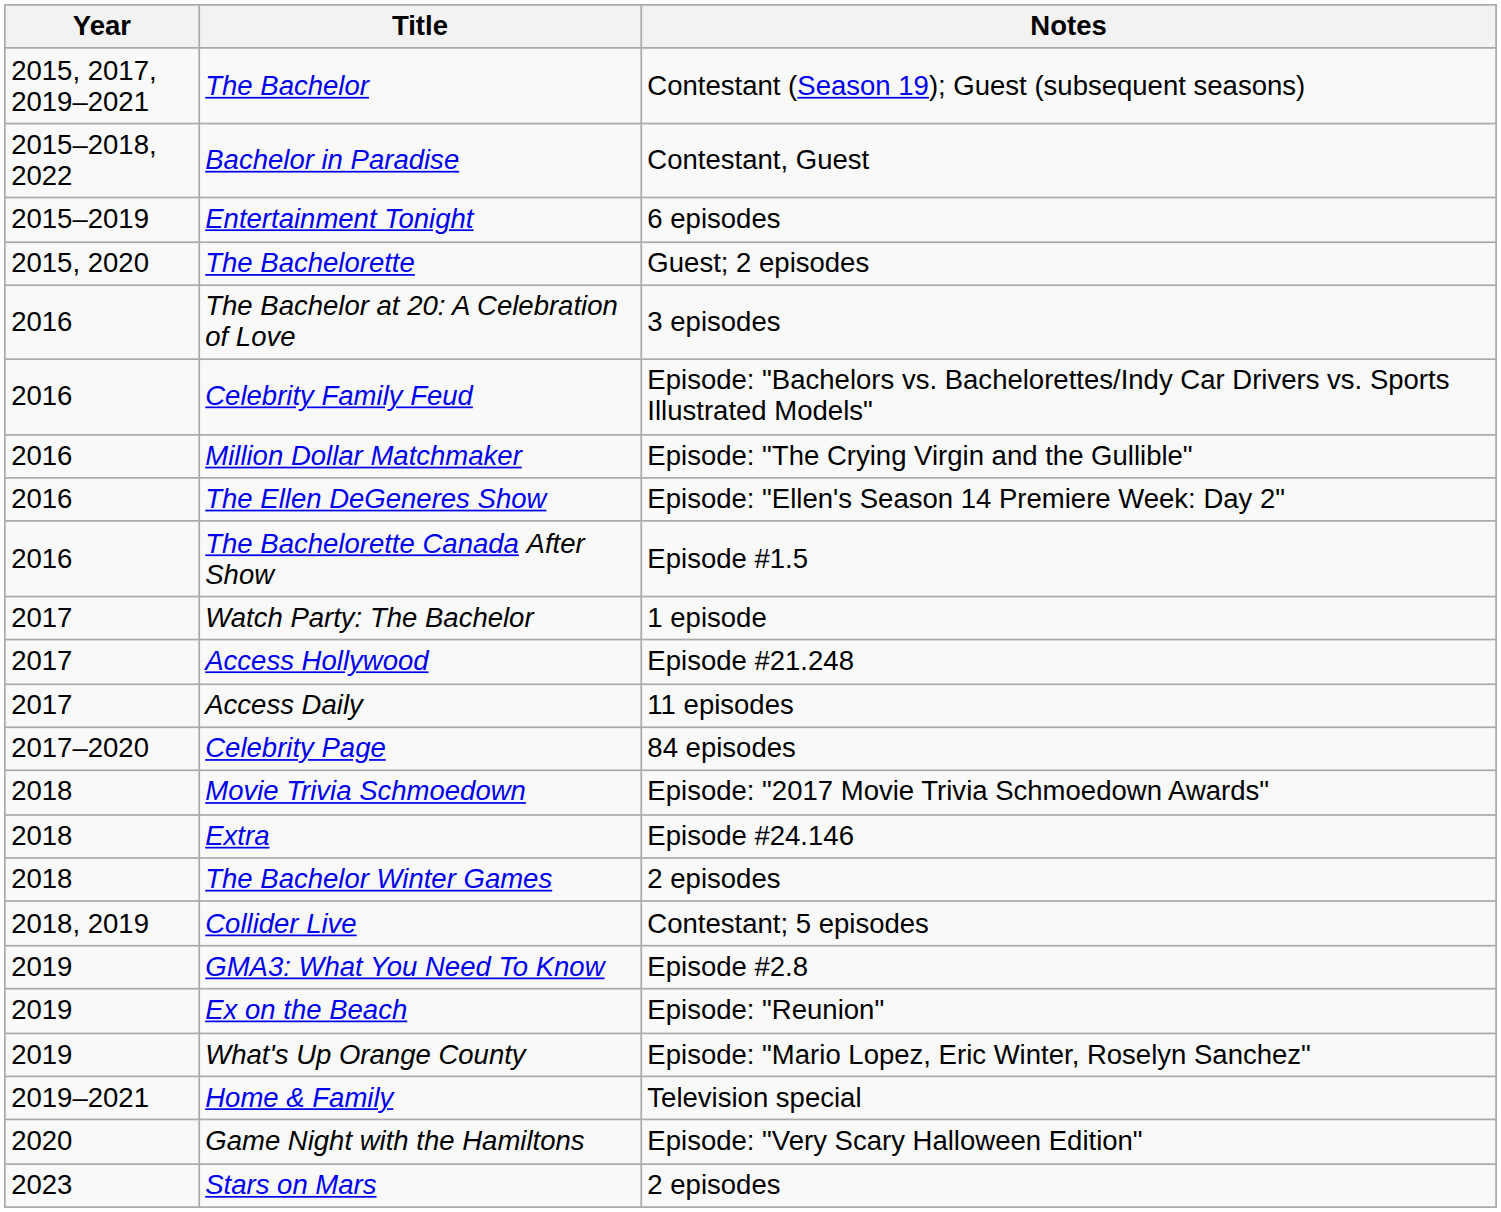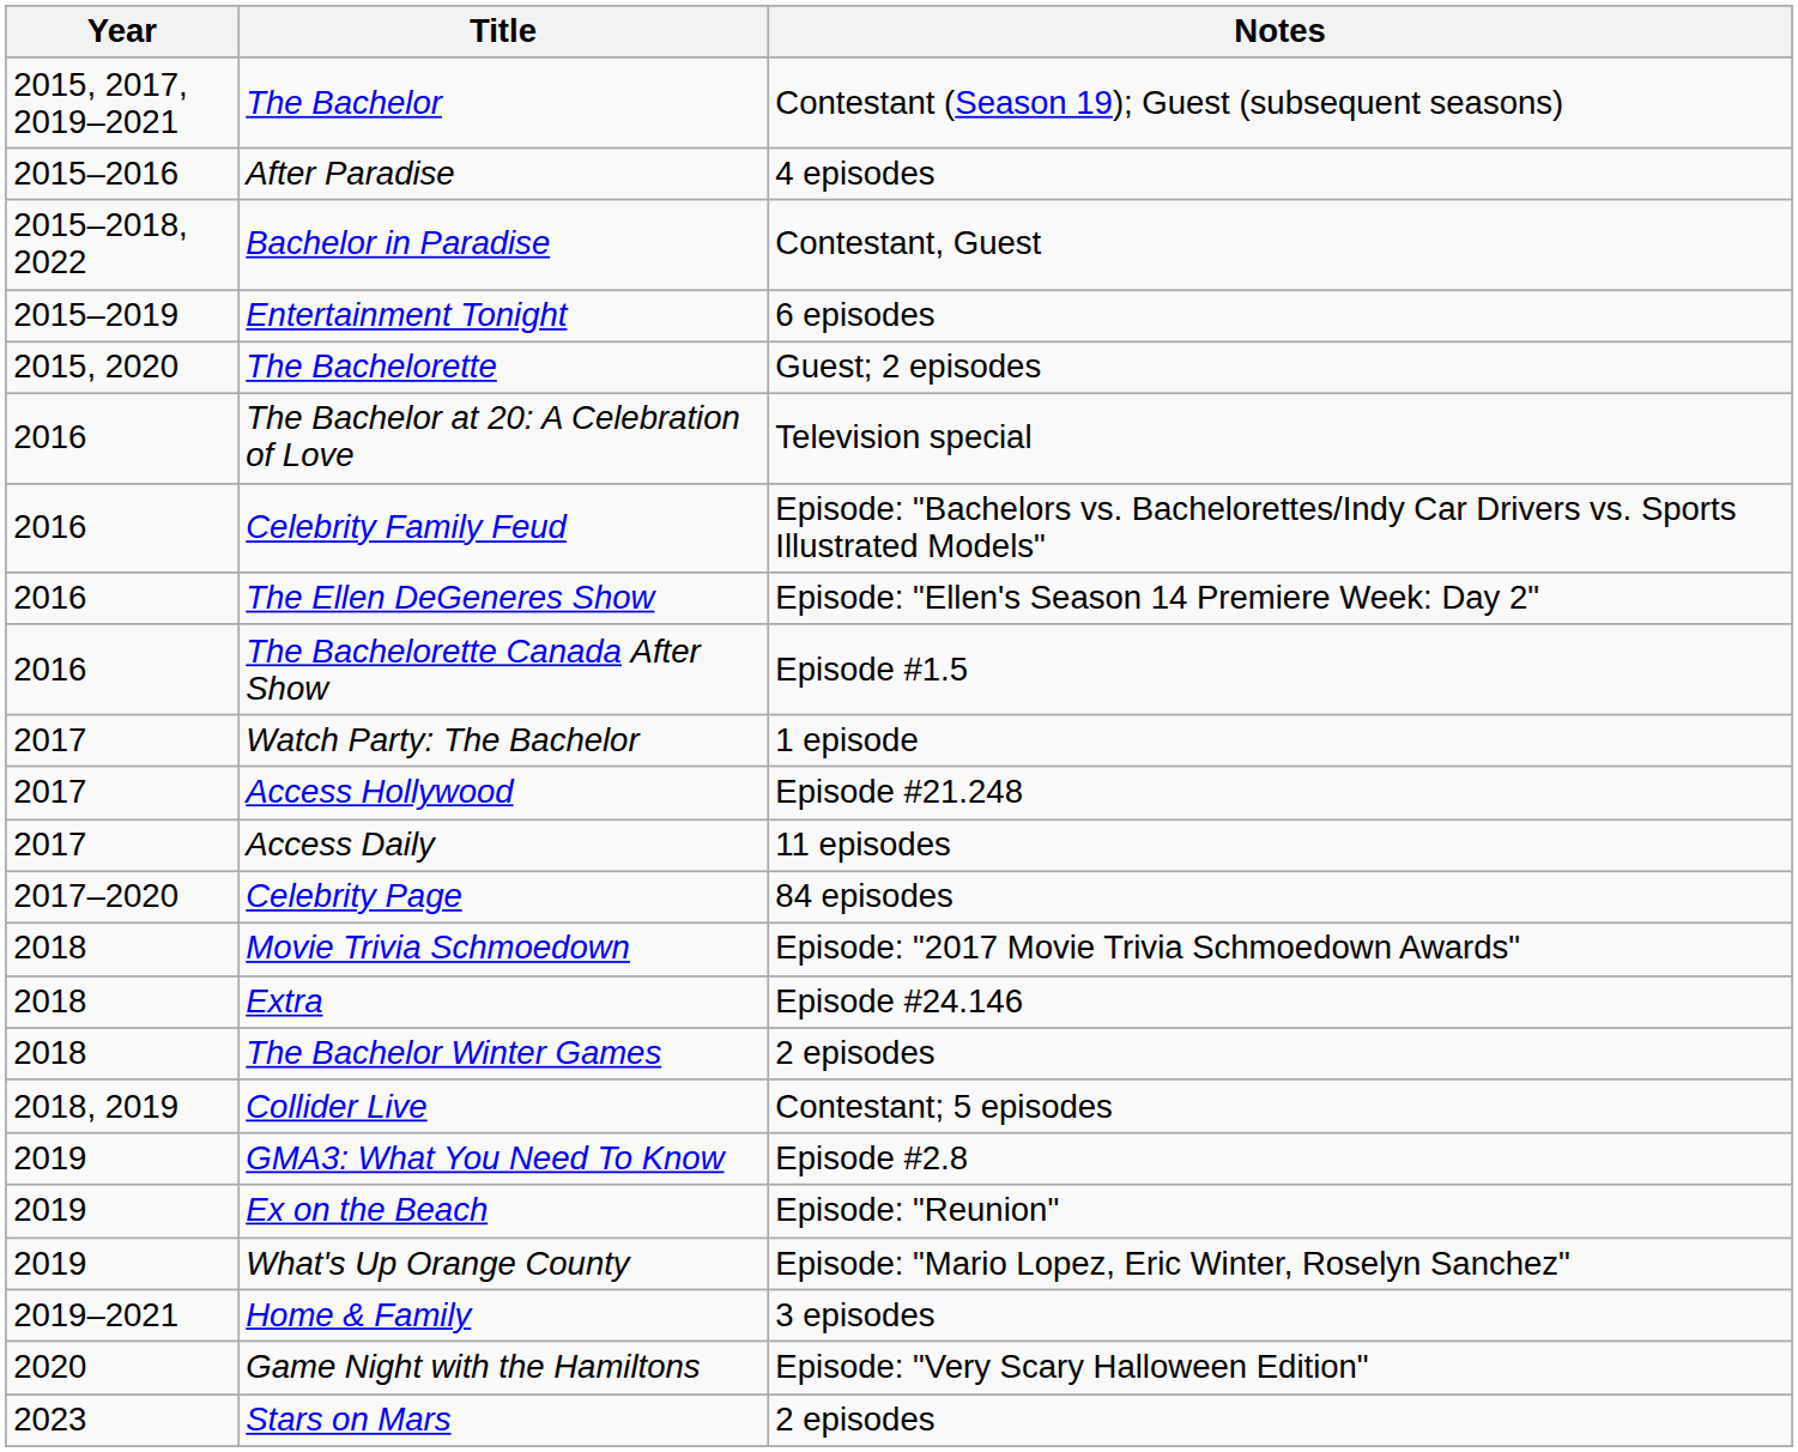+ row: 2015–2016 | After Paradise | 4 episodes
The Bachelor at 20: A Celebration of Love | Notes: 3 episodes -> Television special
- row: 2016 | Million Dollar Matchmaker | Episode: "The Crying Virgin and the Gullible"
Home & Family | Notes: Television special -> 3 episodes
